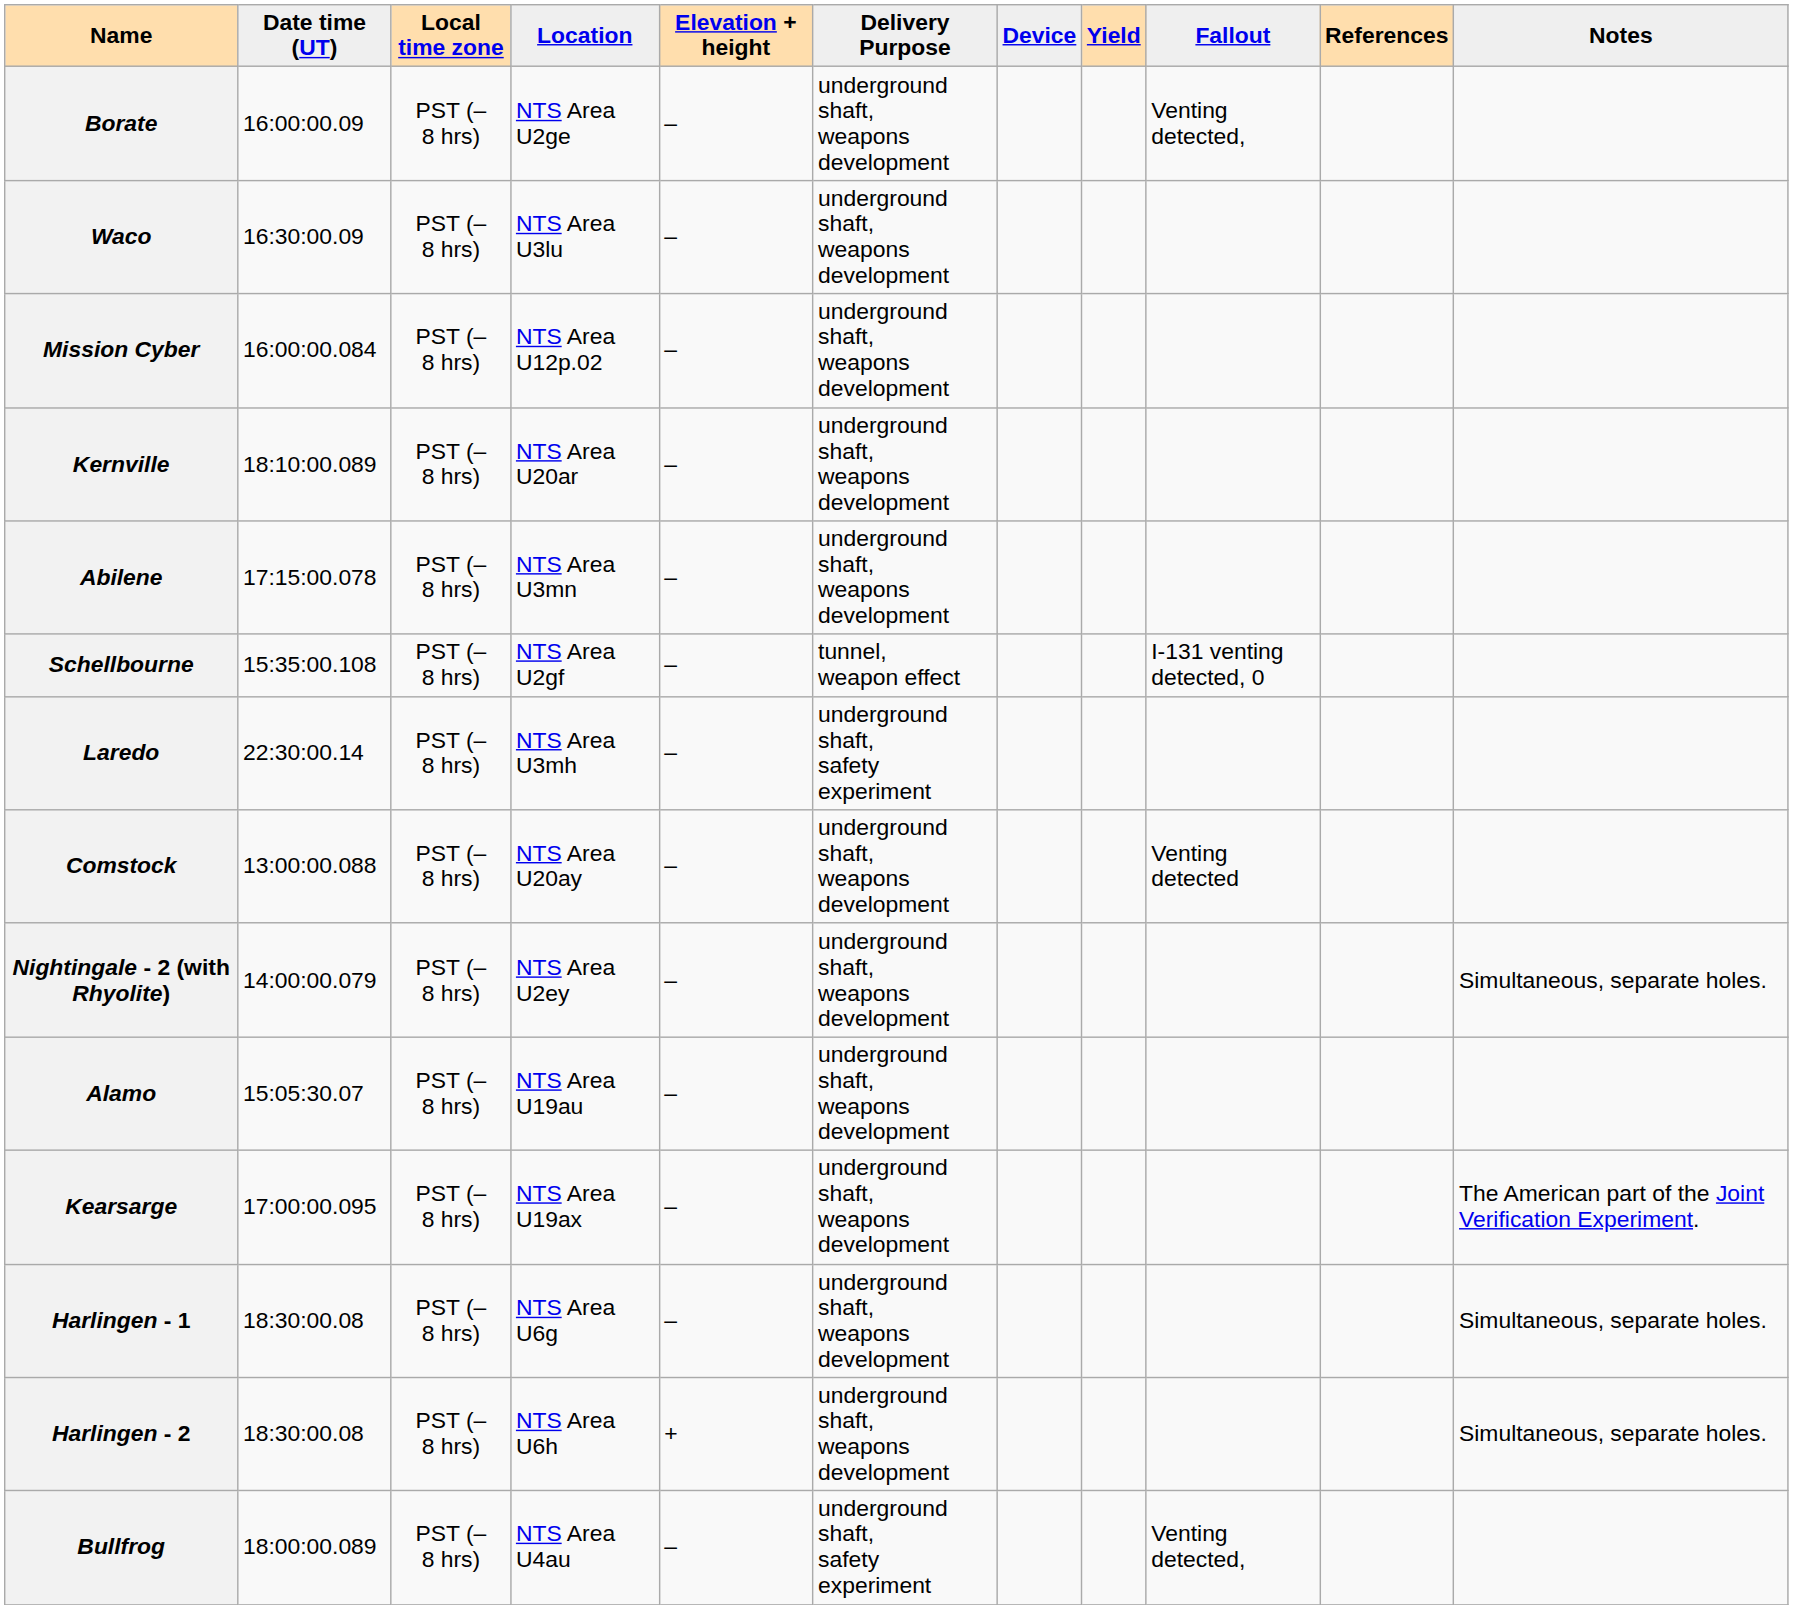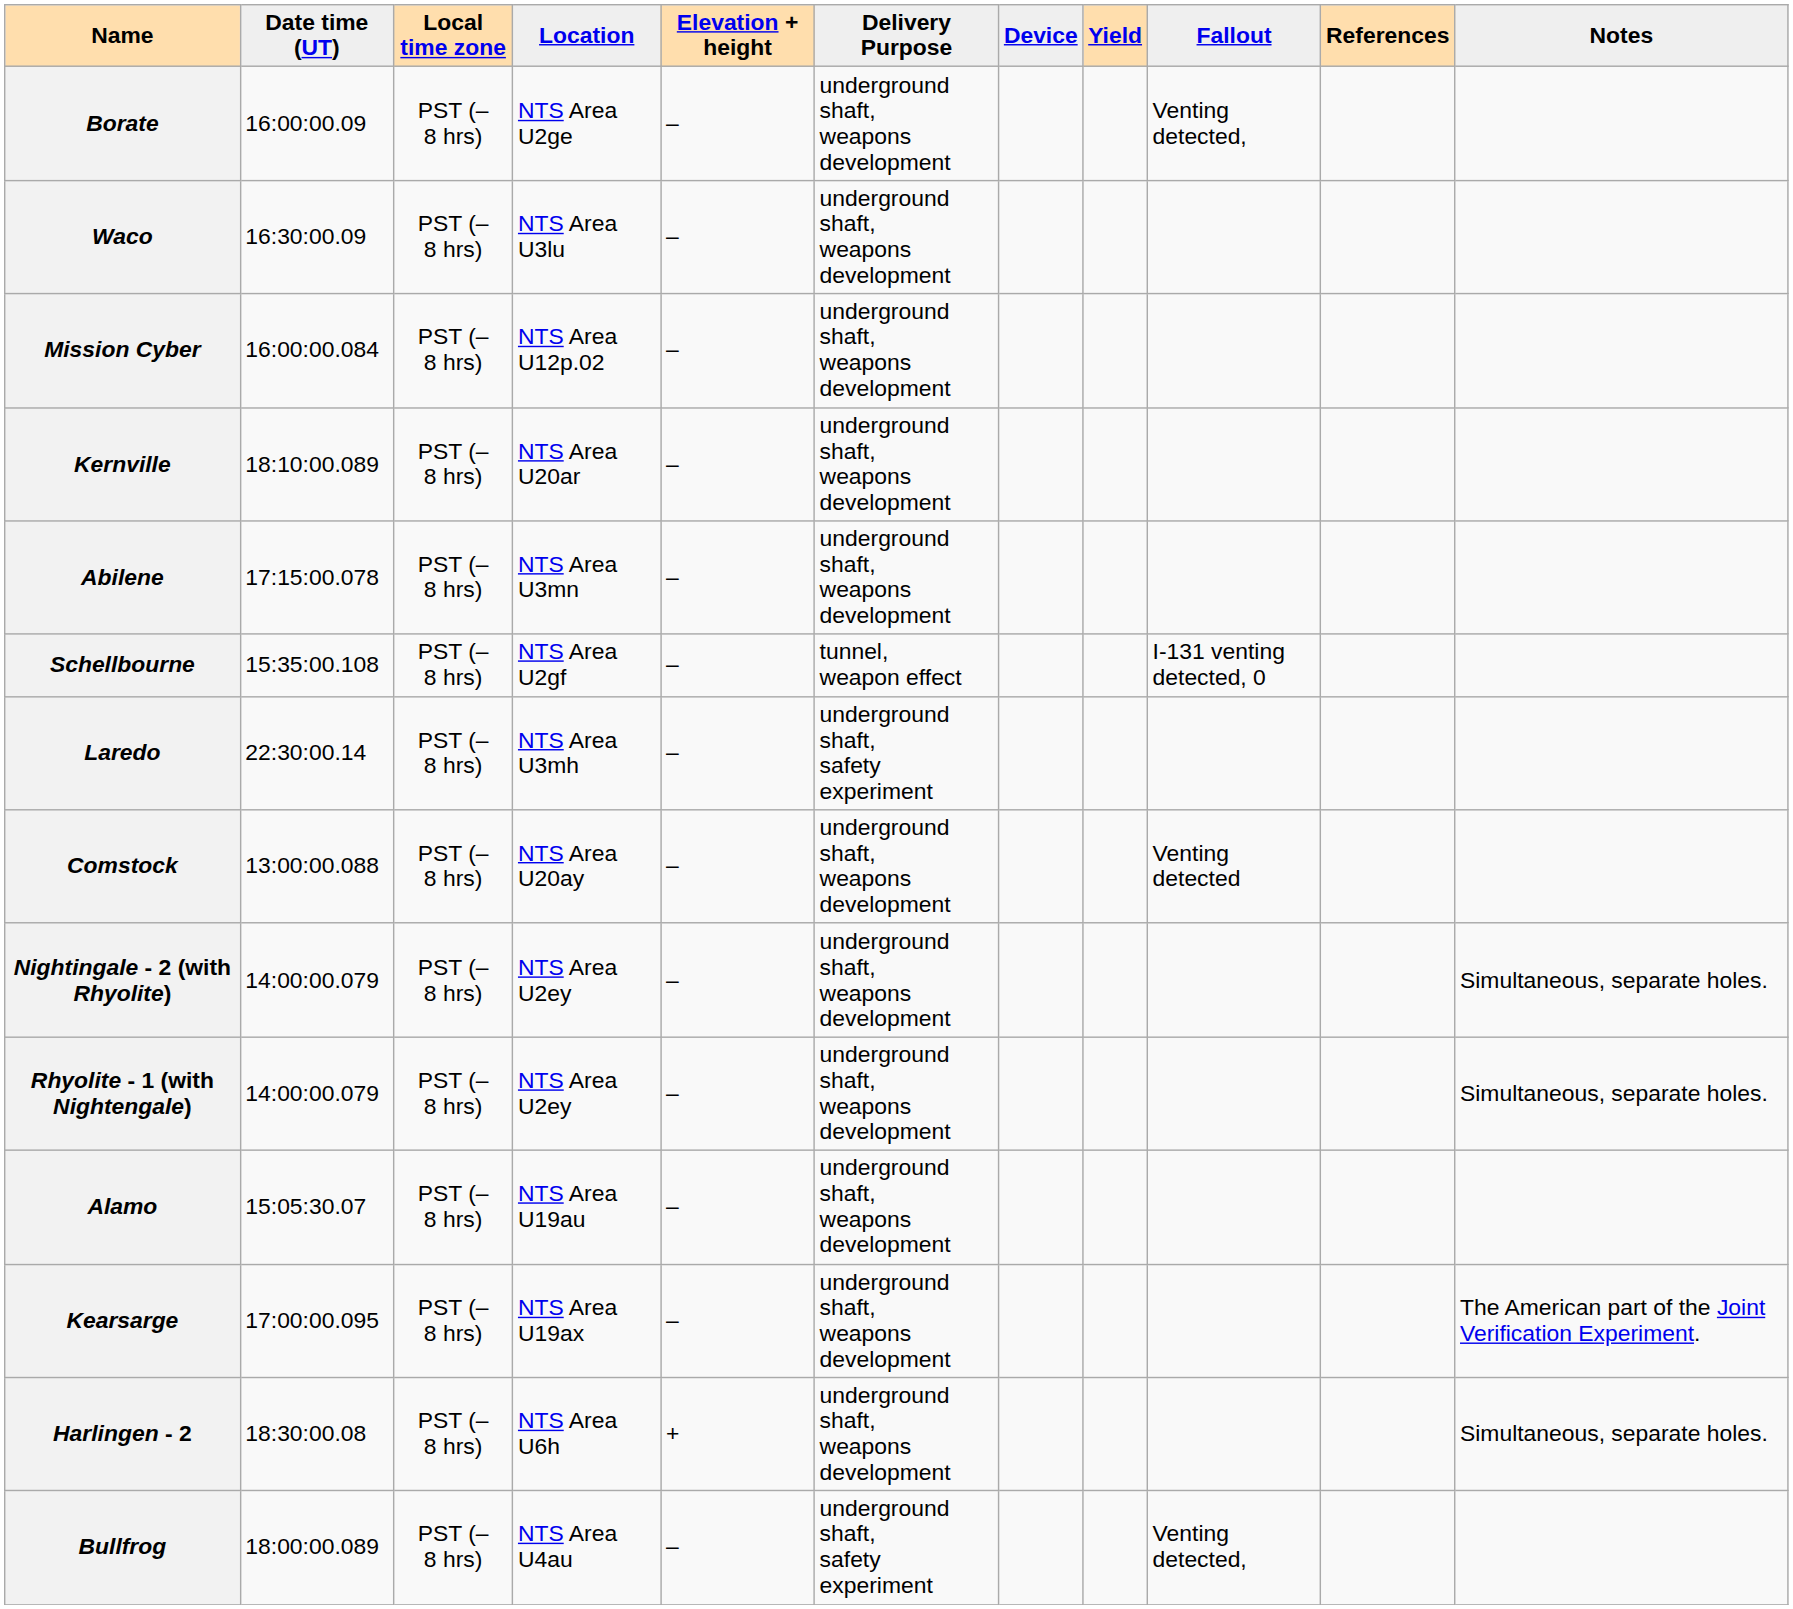+ row: Rhyolite - 1 (with Nightengale) | 14:00:00.079 | PST (–8 hrs) | NTS Area U2ey | – | underground shaft, weapons development | Simultaneous, separate holes.
- row: Harlingen - 1 | 18:30:00.08 | PST (–8 hrs) | NTS Area U6g | – | underground shaft, weapons development | Simultaneous, separate holes.
